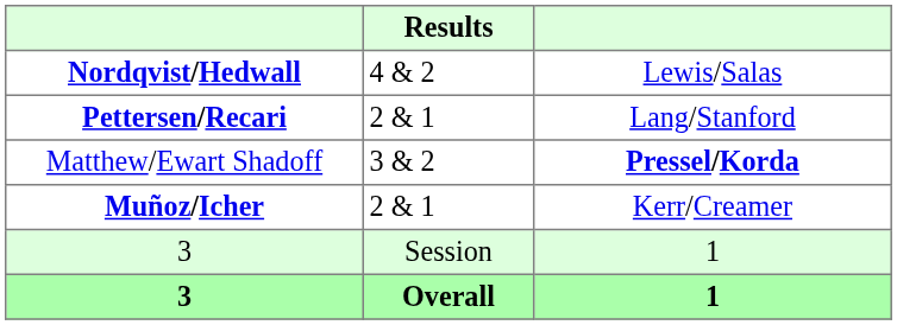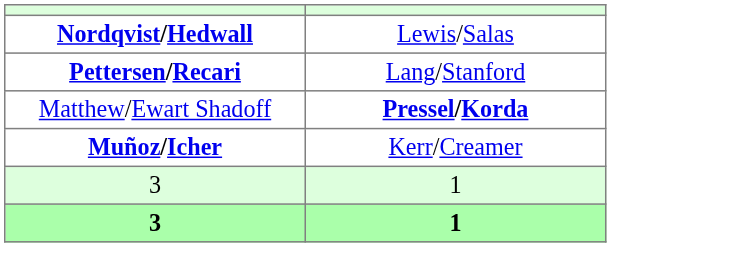- column: Results | 4 & 2 | 2 & 1 | 3 & 2 | 2 & 1 | Session | Overall
